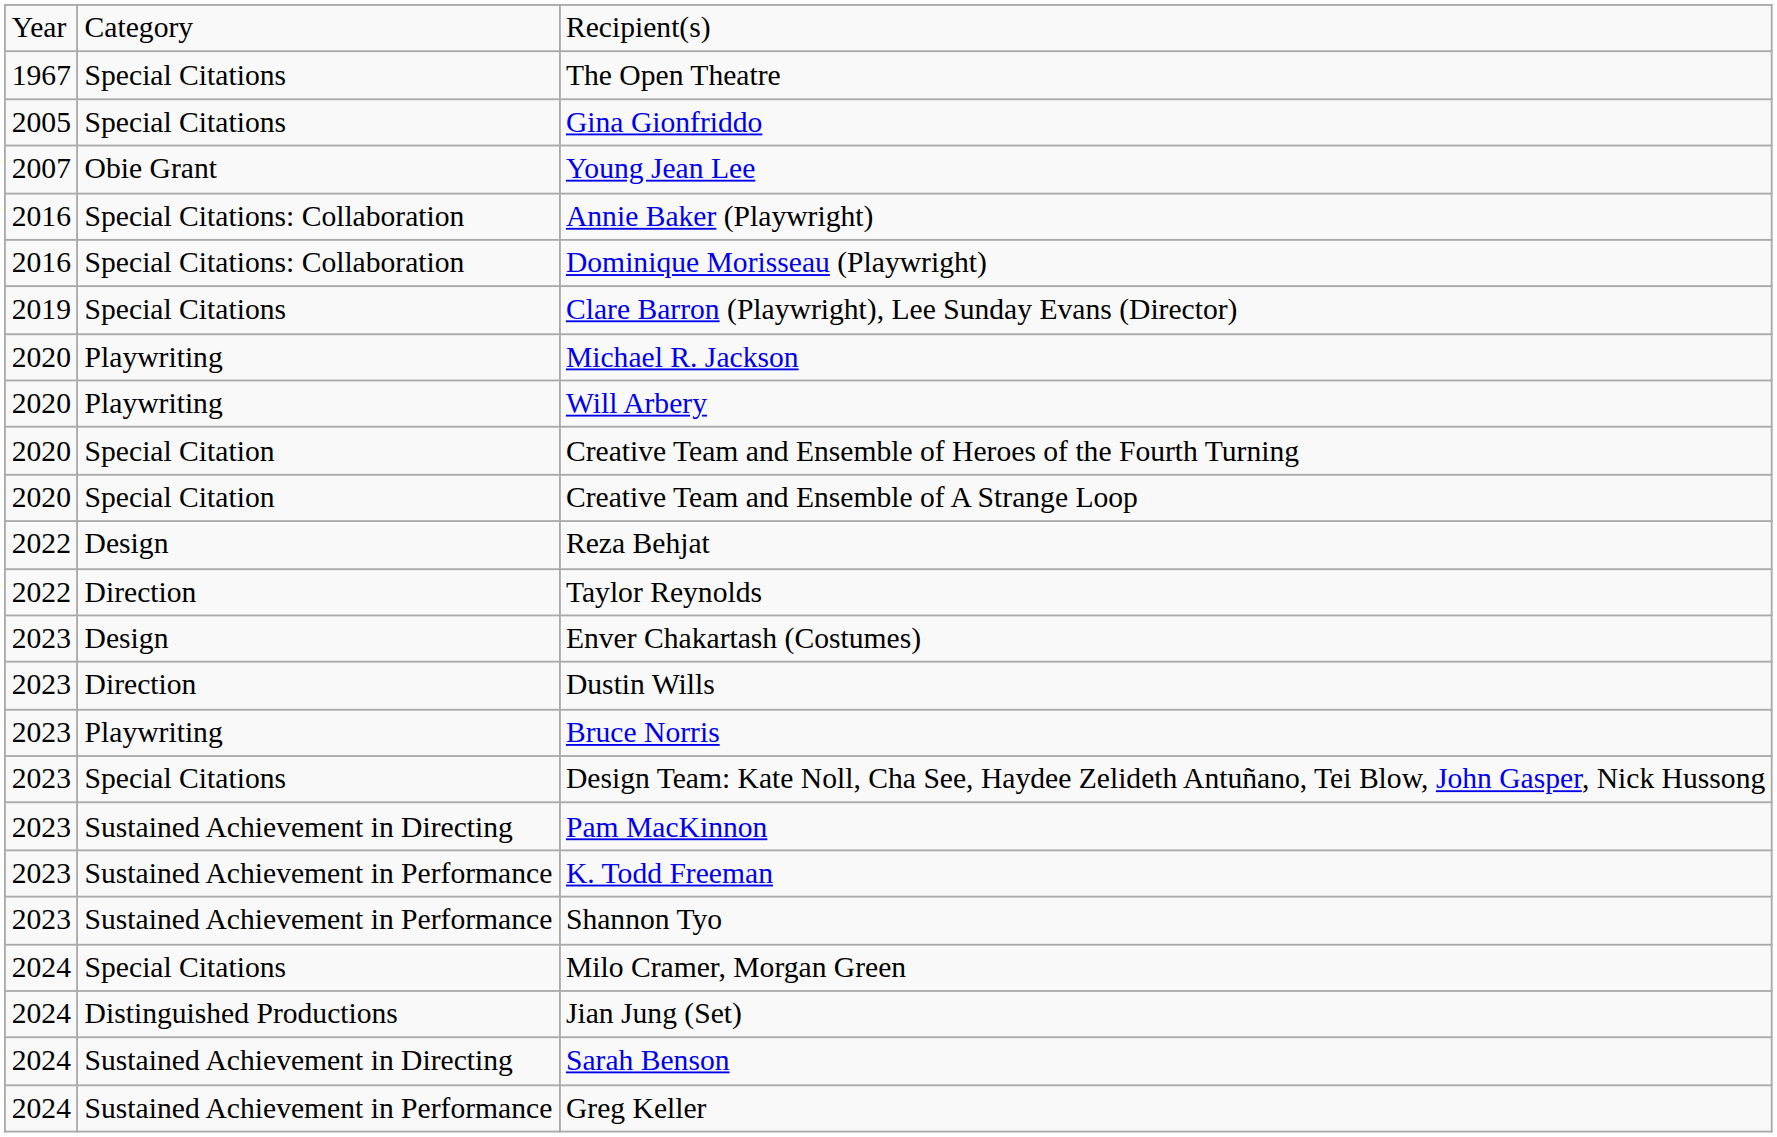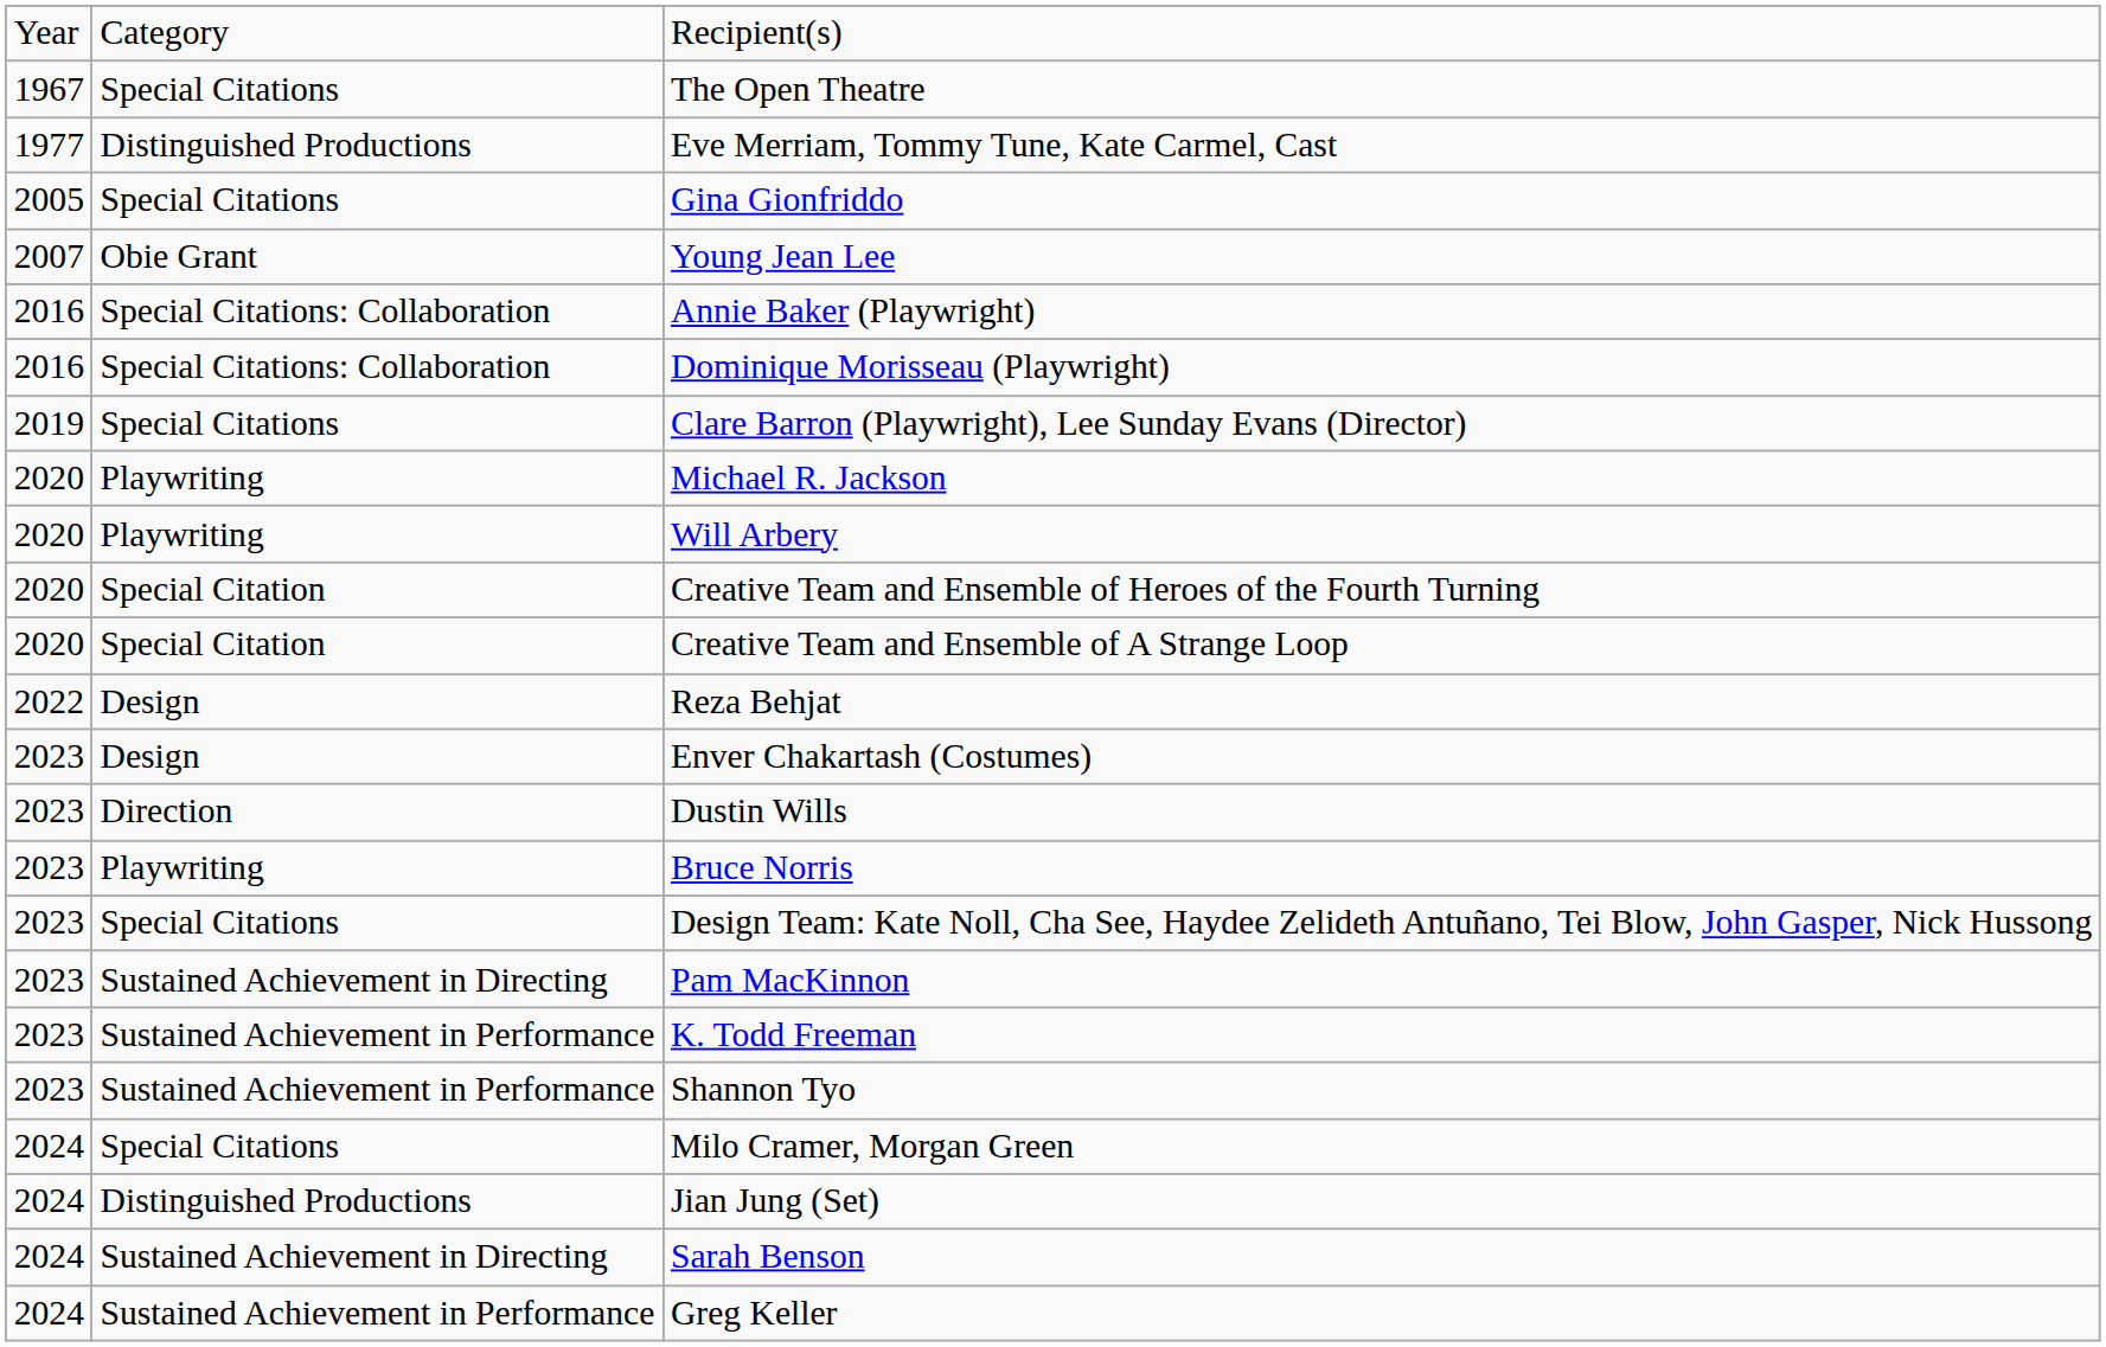+ row: 1977 | Distinguished Productions | Eve Merriam, Tommy Tune, Kate Carmel, Cast
- row: 2022 | Direction | Taylor Reynolds
